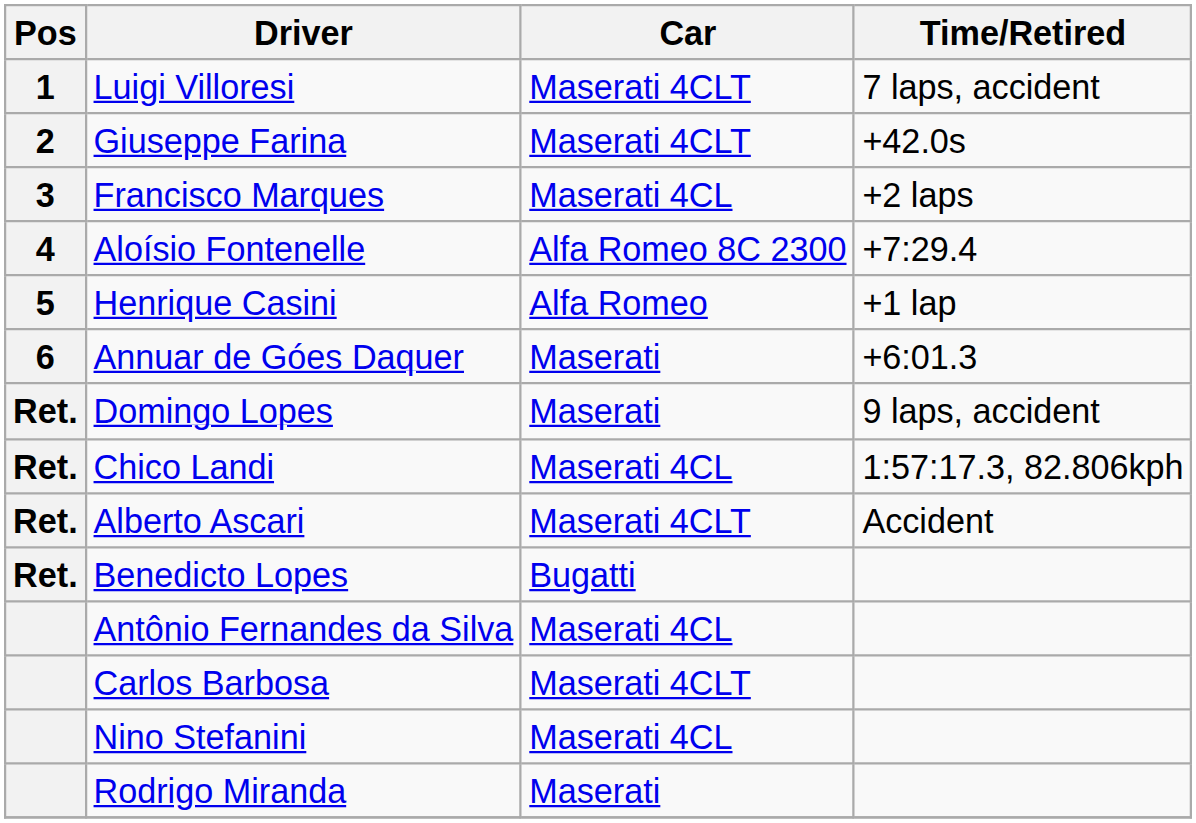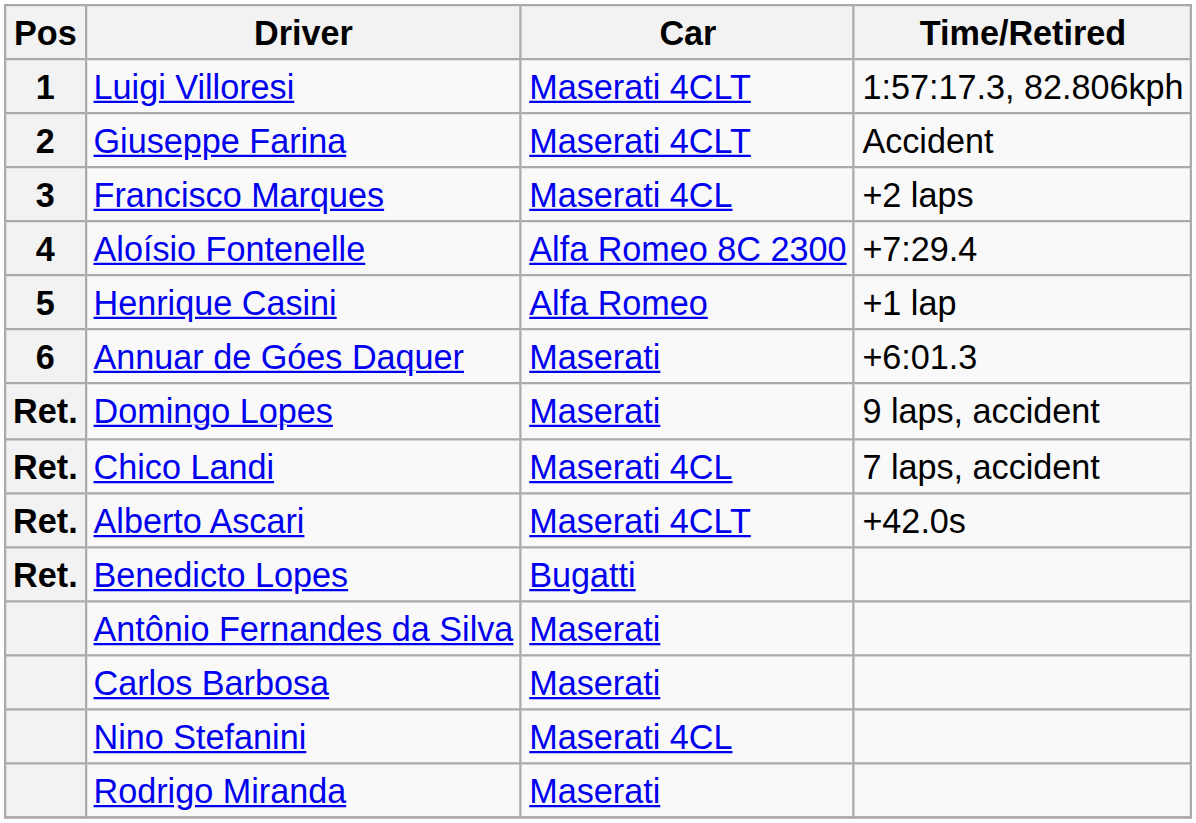Luigi Villoresi | Time/Retired: 7 laps, accident -> 1:57:17.3, 82.806kph
Giuseppe Farina | Time/Retired: +42.0s -> Accident
Chico Landi | Time/Retired: 1:57:17.3, 82.806kph -> 7 laps, accident
Alberto Ascari | Time/Retired: Accident -> +42.0s
Antônio Fernandes da Silva | Car: Maserati 4CL -> Maserati
Carlos Barbosa | Car: Maserati 4CLT -> Maserati
